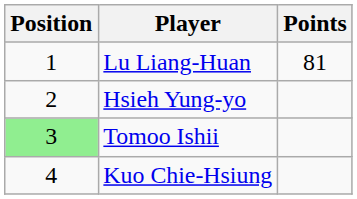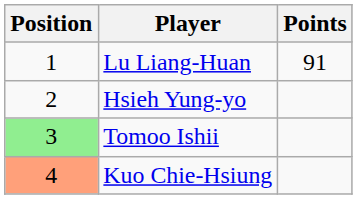Lu Liang-Huan | Points: 81 -> 91
Kuo Chie-Hsiung | Position: no background -> lightsalmon background
